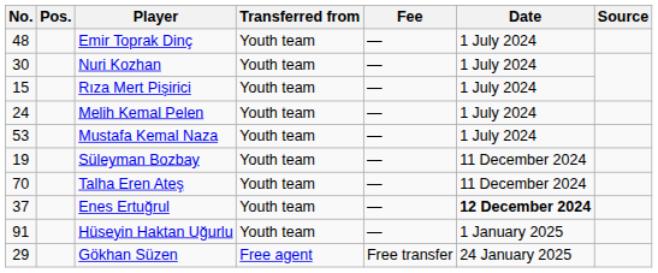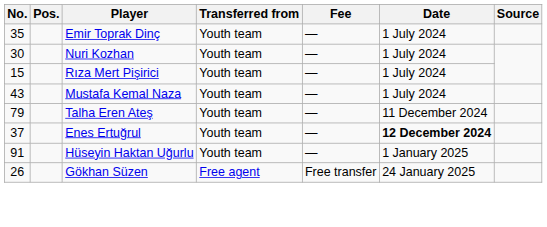Emir Toprak Dinç | No.: 48 -> 35
- row: 24 | Melih Kemal Pelen | Youth team | — | 1 July 2024
Mustafa Kemal Naza | No.: 53 -> 43
- row: 19 | Süleyman Bozbay | Youth team | — | 11 December 2024
Talha Eren Ateş | No.: 70 -> 79
Gökhan Süzen | No.: 29 -> 26
